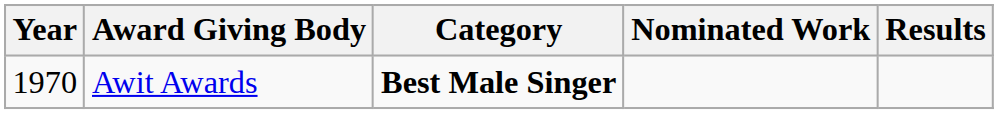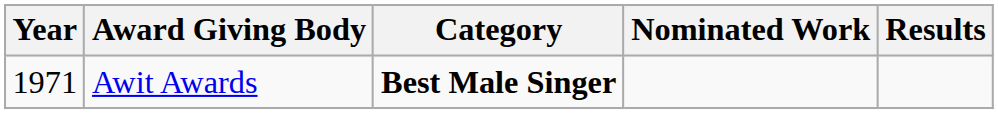Awit Awards | Year: 1970 -> 1971
